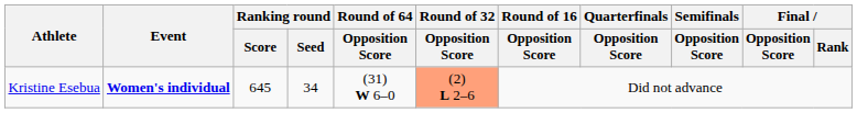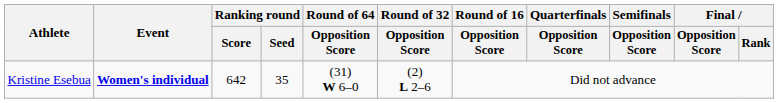Kristine Esebua | Ranking round / Score: 645 -> 642
Kristine Esebua | Ranking round / Seed: 34 -> 35
Kristine Esebua | Round of 32 / Opposition Score: lightsalmon background -> no background
